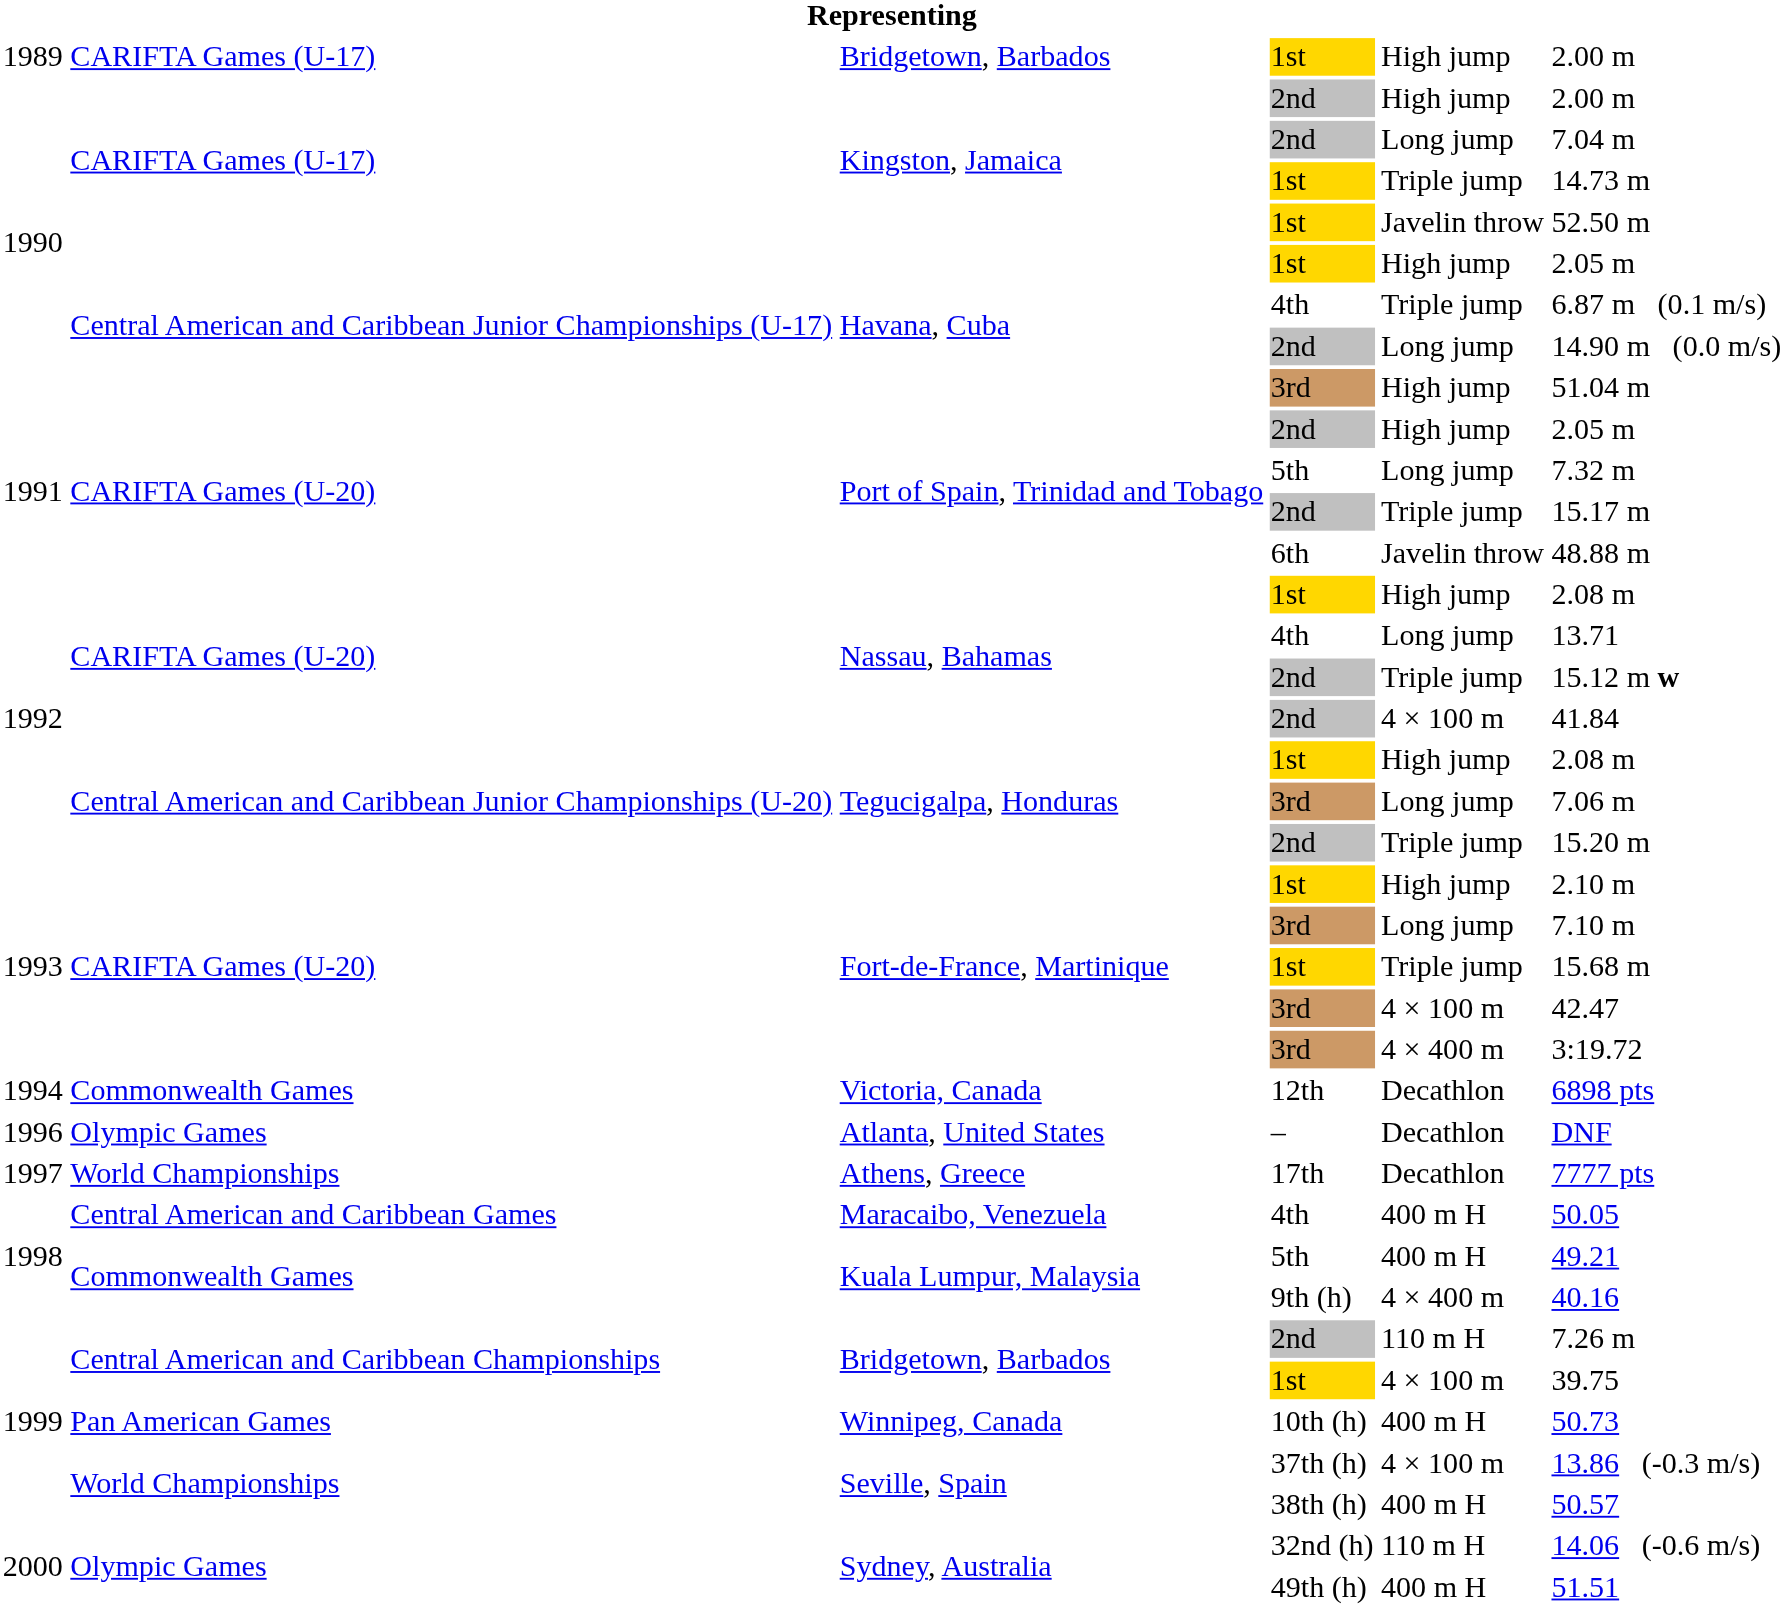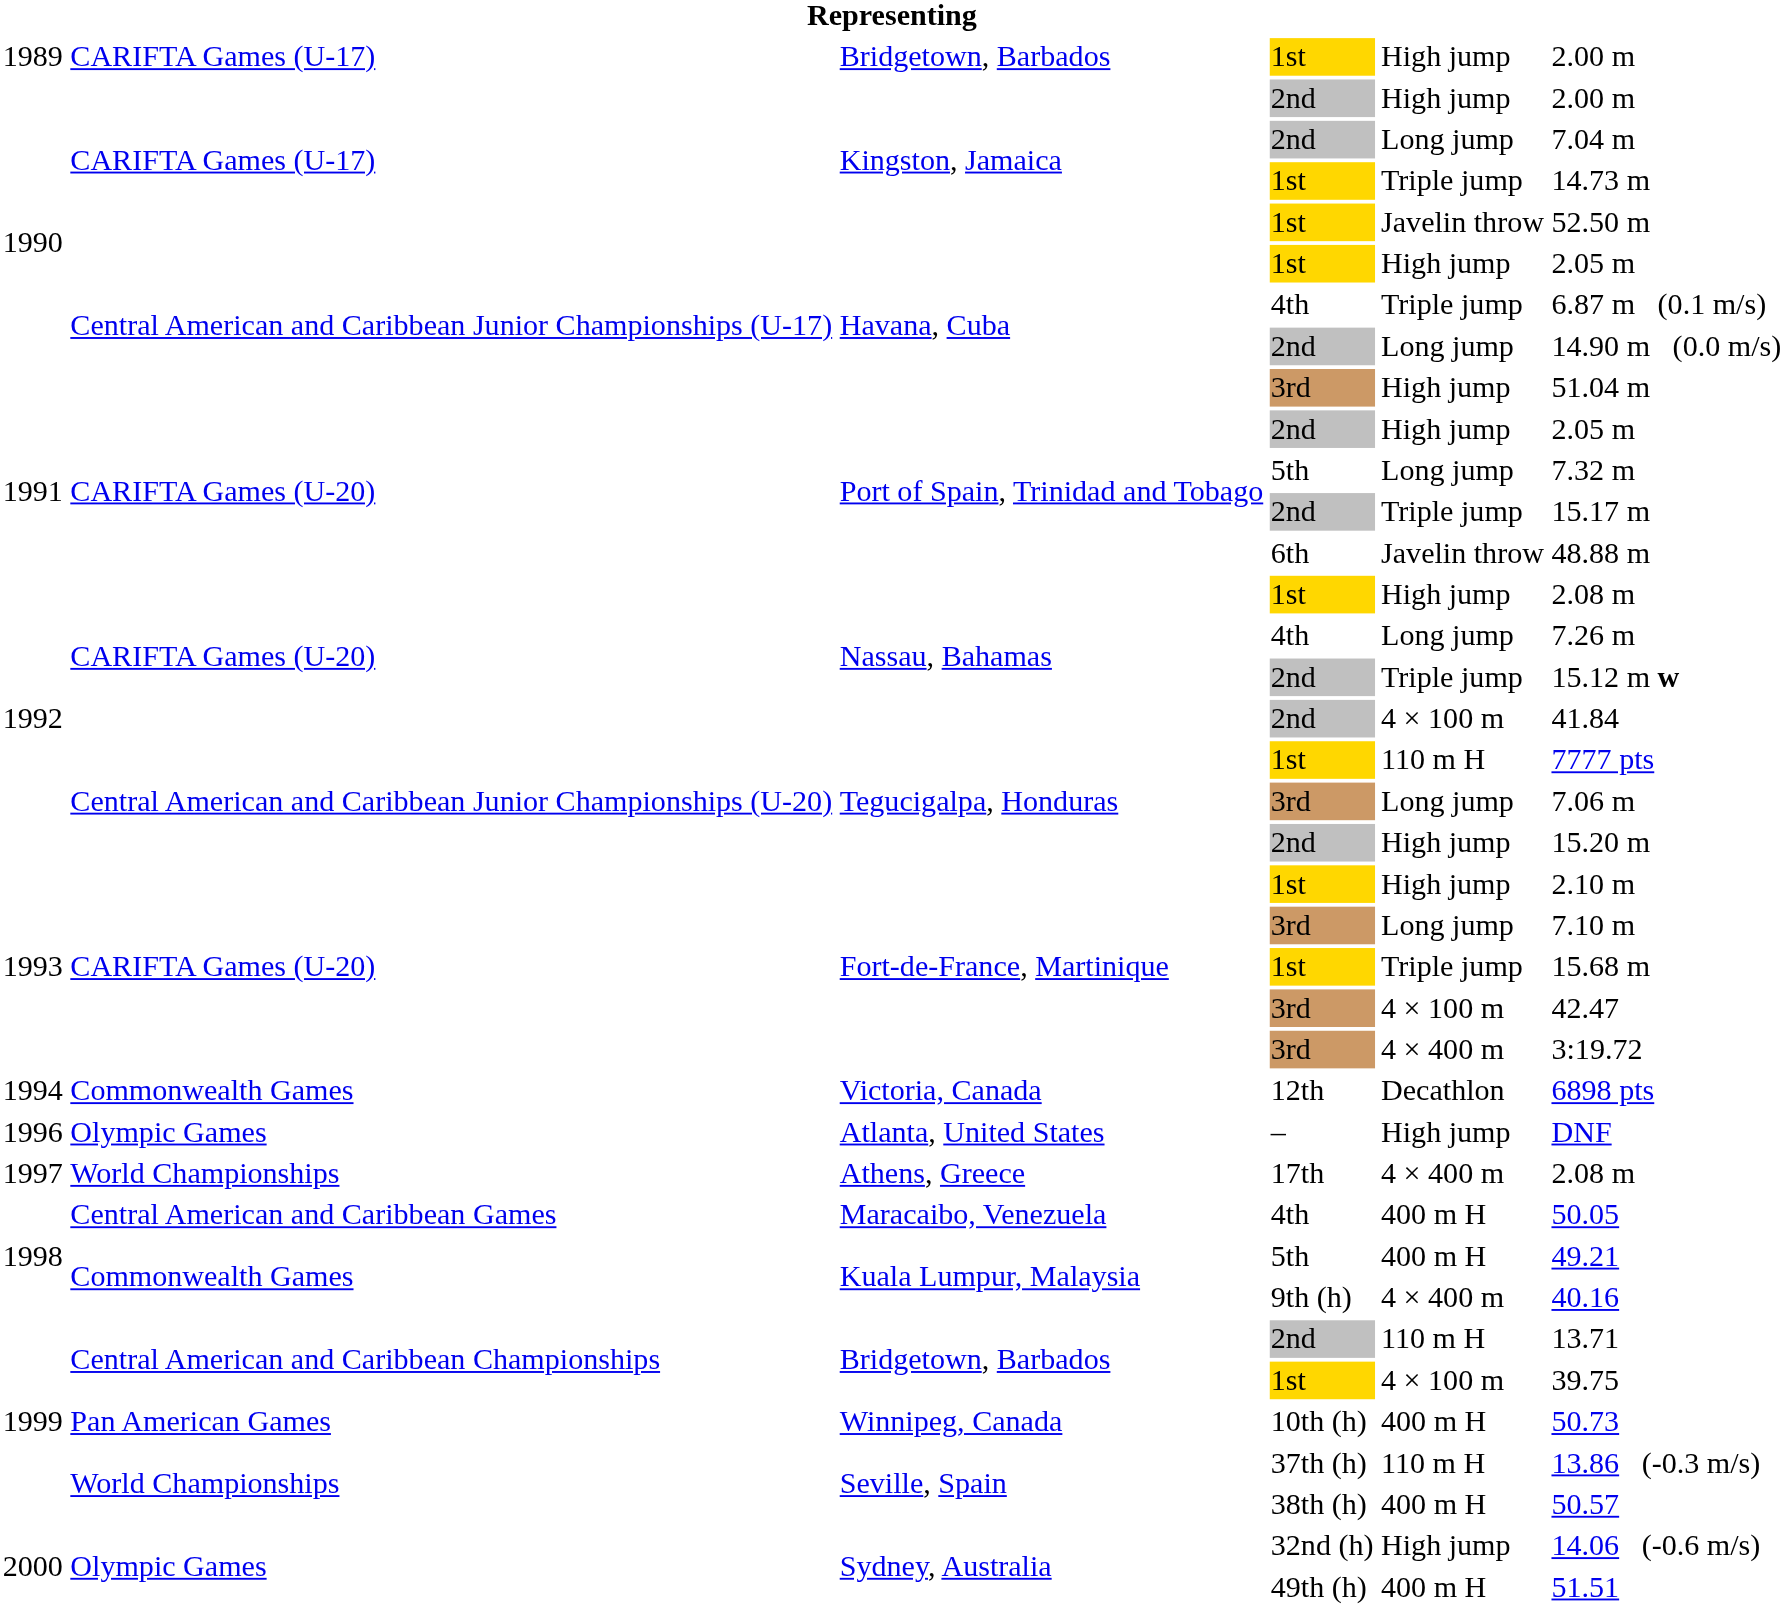Nassau, Bahamas / 4th | column 6: 13.71 -> 7.26 m
Tegucigalpa, Honduras / 1st | column 5: High jump -> 110 m H
Tegucigalpa, Honduras / 1st | column 6: 2.08 m -> 7777 pts
Tegucigalpa, Honduras / 2nd | column 5: Triple jump -> High jump
Atlanta, United States | column 5: Decathlon -> High jump
Athens, Greece | column 5: Decathlon -> 4 × 400 m
Athens, Greece | column 6: 7777 pts -> 2.08 m
Bridgetown, Barbados / 2nd | column 6: 7.26 m -> 13.71
Seville, Spain / 37th (h) | column 5: 4 × 100 m -> 110 m H
Sydney, Australia / 32nd (h) | column 5: 110 m H -> High jump
